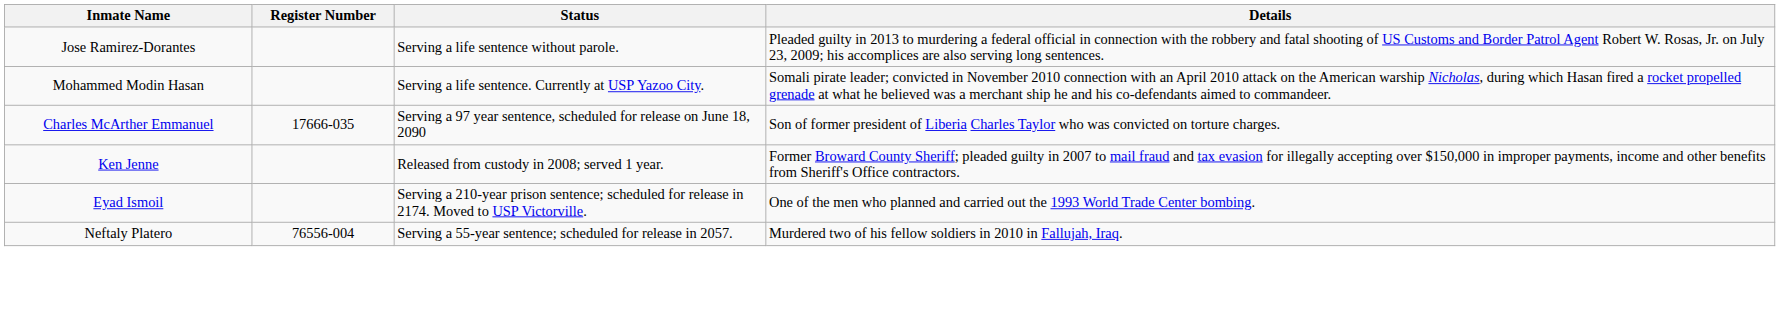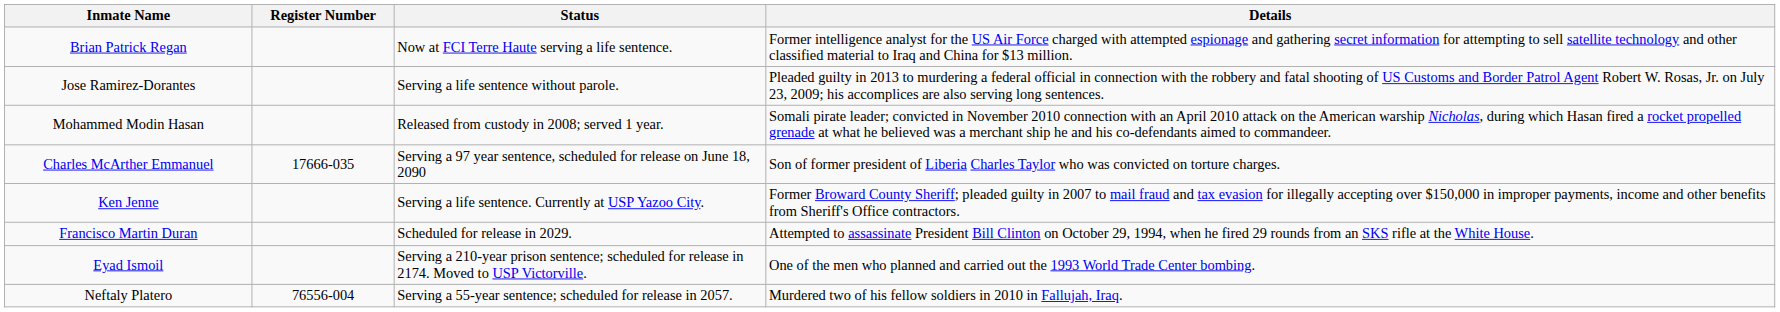+ row: Brian Patrick Regan | Now at FCI Terre Haute serving a life sentence. | Former intelligence analyst for the US Air Force charged with attempted espionage and gathering secret information for attempting to sell satellite technology and other classified material to Iraq and China for $13 million.
Mohammed Modin Hasan | Status: Serving a life sentence. Currently at USP Yazoo City. -> Released from custody in 2008; served 1 year.
Ken Jenne | Status: Released from custody in 2008; served 1 year. -> Serving a life sentence. Currently at USP Yazoo City.
+ row: Francisco Martin Duran | Scheduled for release in 2029. | Attempted to assassinate President Bill Clinton on October 29, 1994, when he fired 29 rounds from an SKS rifle at the White House.
